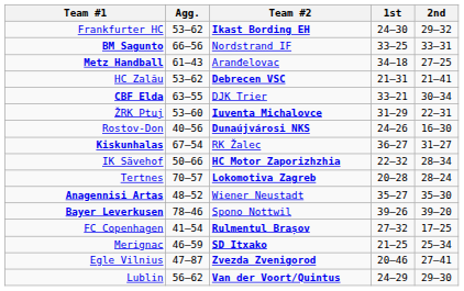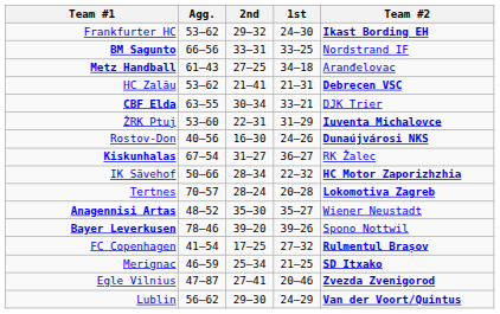columns swapped: Team #2 <-> 2nd
